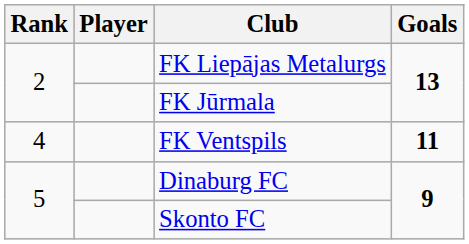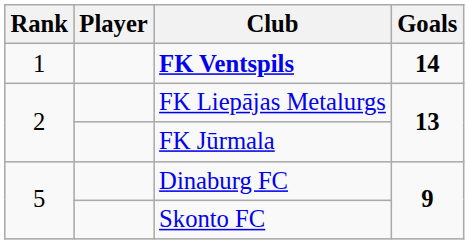+ row: 1 | FK Ventspils | 14
- row: 4 | FK Ventspils | 11
